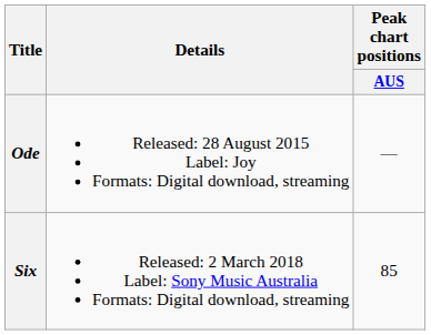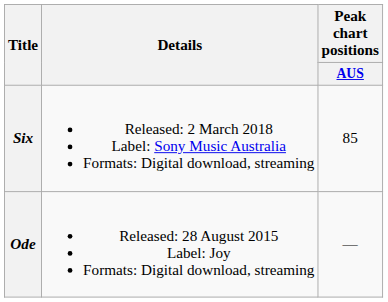rows swapped: Ode <-> Six
